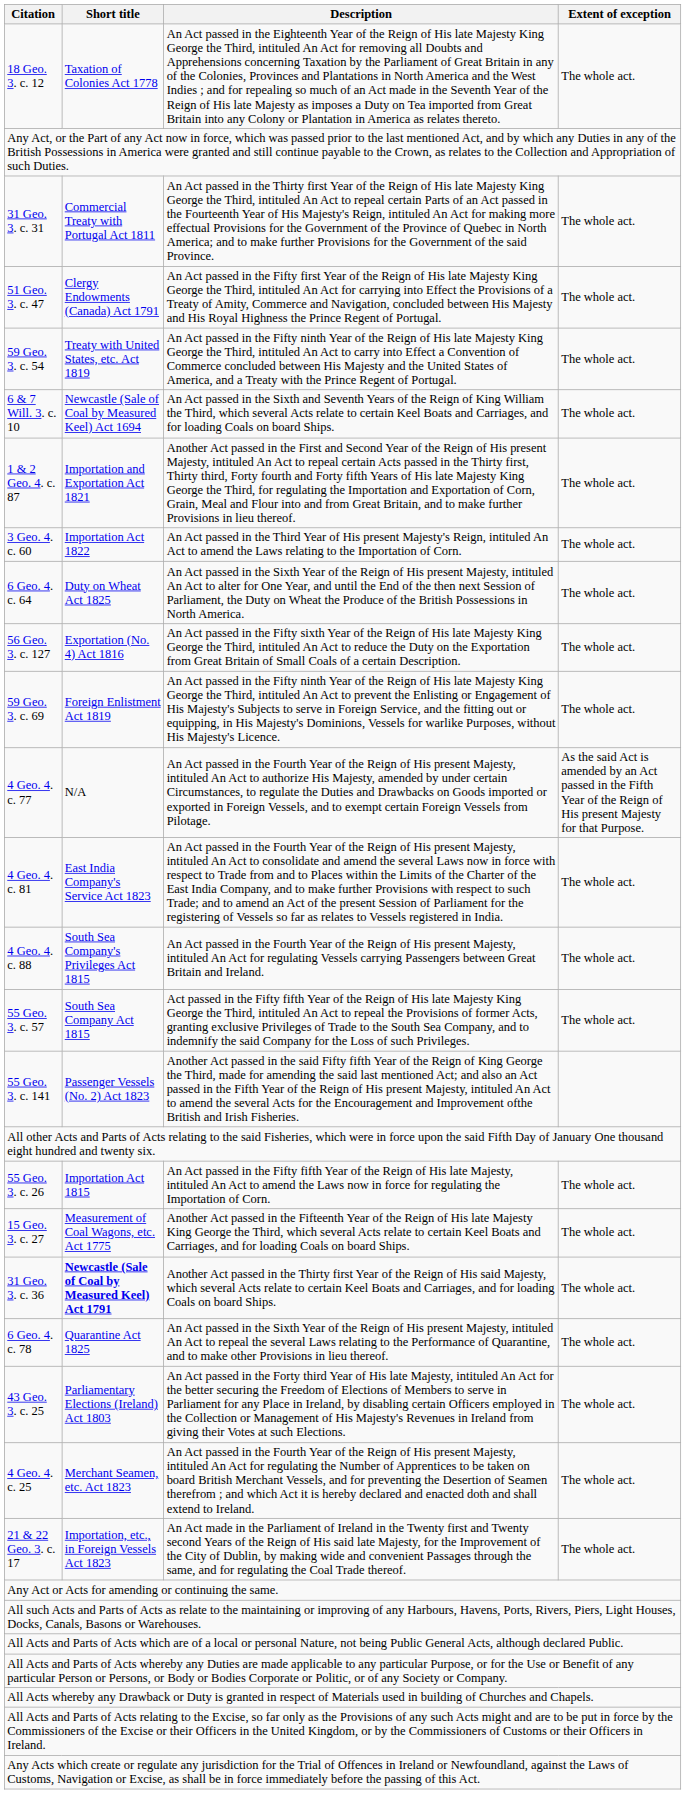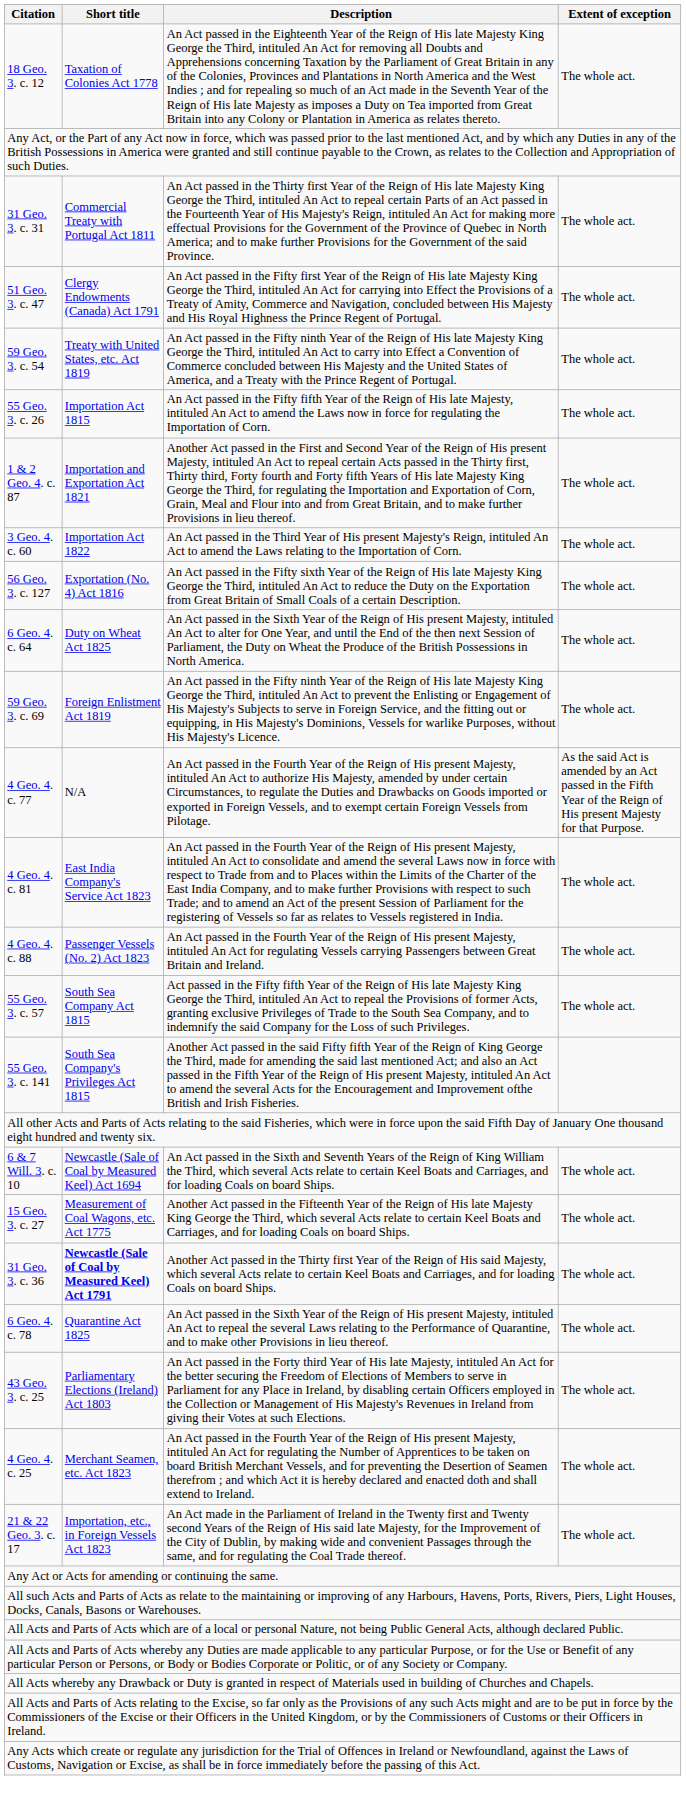rows swapped: 55 Geo. 3. c. 26 <-> 6 & 7 Will. 3. c. 10
rows swapped: 6 Geo. 4. c. 64 <-> 56 Geo. 3. c. 127
4 Geo. 4. c. 88 | Short title: South Sea Company's Privileges Act 1815 -> Passenger Vessels (No. 2) Act 1823
55 Geo. 3. c. 141 | Short title: Passenger Vessels (No. 2) Act 1823 -> South Sea Company's Privileges Act 1815
